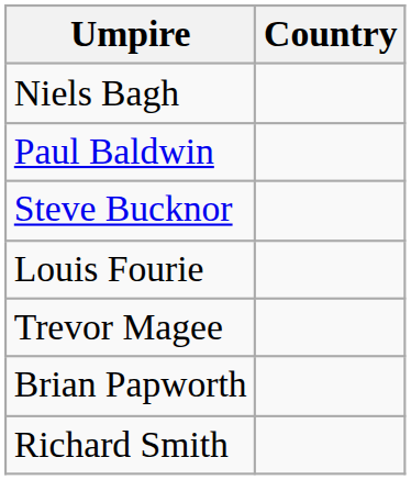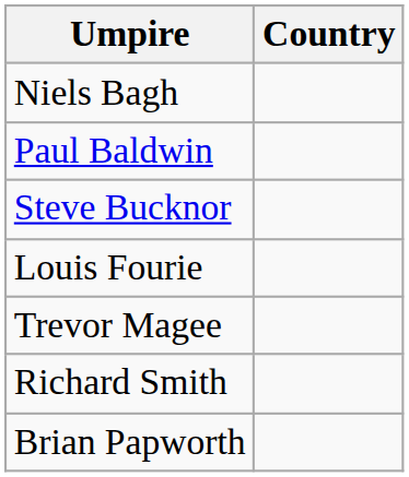rows swapped: Brian Papworth <-> Richard Smith
